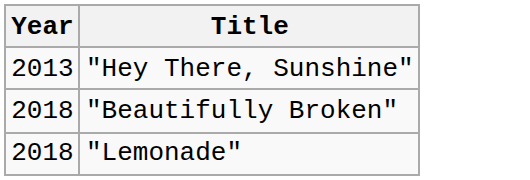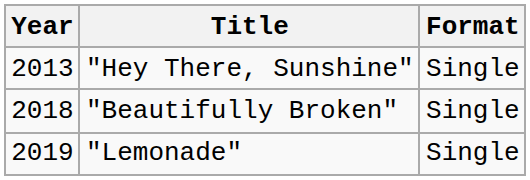+ column: Format | Single | Single | Single
"Lemonade" | Year: 2018 -> 2019
